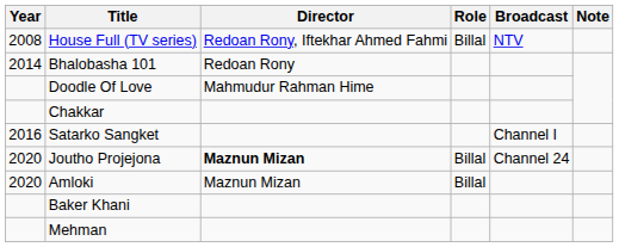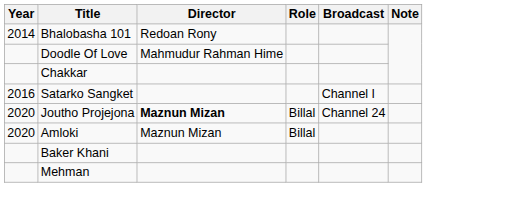- row: 2008 | House Full (TV series) | Redoan Rony, Iftekhar Ahmed Fahmi | Billal | NTV
